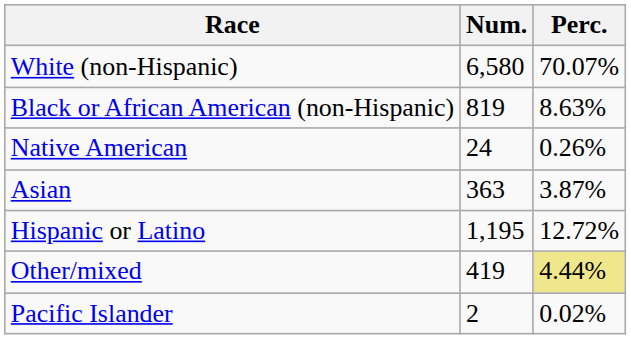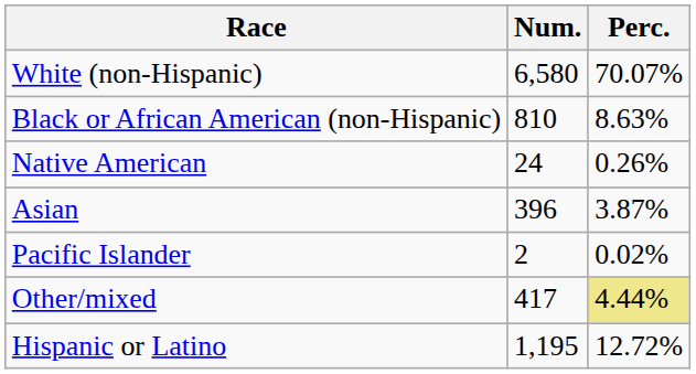Black or African American (non-Hispanic) | Num.: 819 -> 810
Asian | Num.: 363 -> 396
rows swapped: Pacific Islander <-> Hispanic or Latino
Other/mixed | Num.: 419 -> 417
